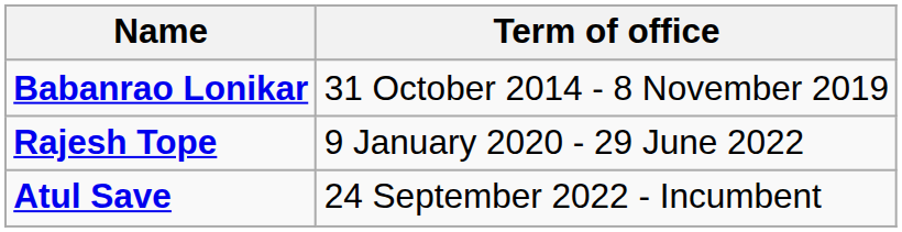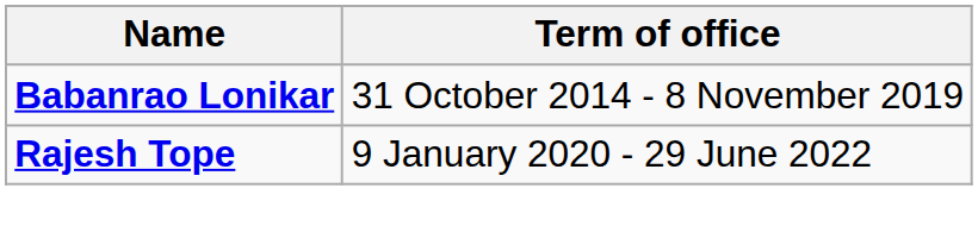- row: Atul Save | 24 September 2022 - Incumbent
